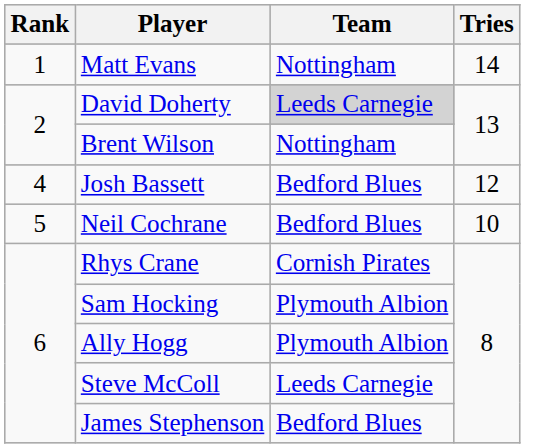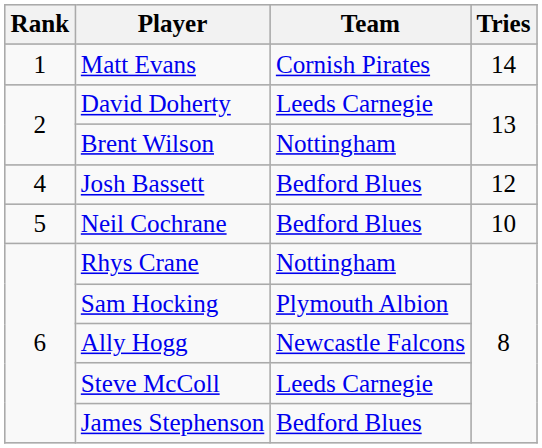Matt Evans | Team: Nottingham -> Cornish Pirates
David Doherty | Team: lightgrey background -> no background
Rhys Crane | Team: Cornish Pirates -> Nottingham
Ally Hogg | Team: Plymouth Albion -> Newcastle Falcons
